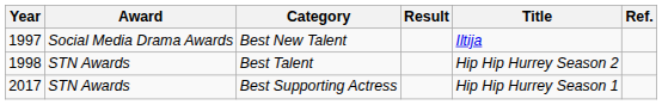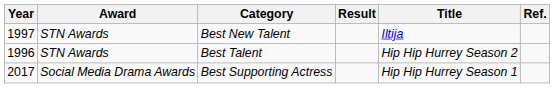Best New Talent | Award: Social Media Drama Awards -> STN Awards
Best Talent | Year: 1998 -> 1996
Best Supporting Actress | Award: STN Awards -> Social Media Drama Awards
